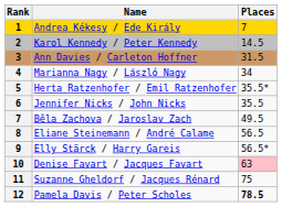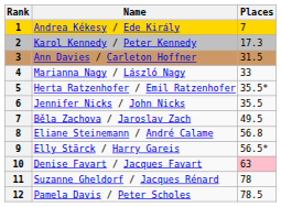Karol Kennedy / Peter Kennedy | Places: 14.5 -> 17.3
Marianna Nagy / László Nagy | Places: 34 -> 33
Eliane Steinemann / André Calame | Places: 56.5 -> 56.8
Suzanne Gheldorf / Jacques Rénard | Places: 75 -> 78
Pamela Davis / Peter Scholes | Places: bold -> normal
